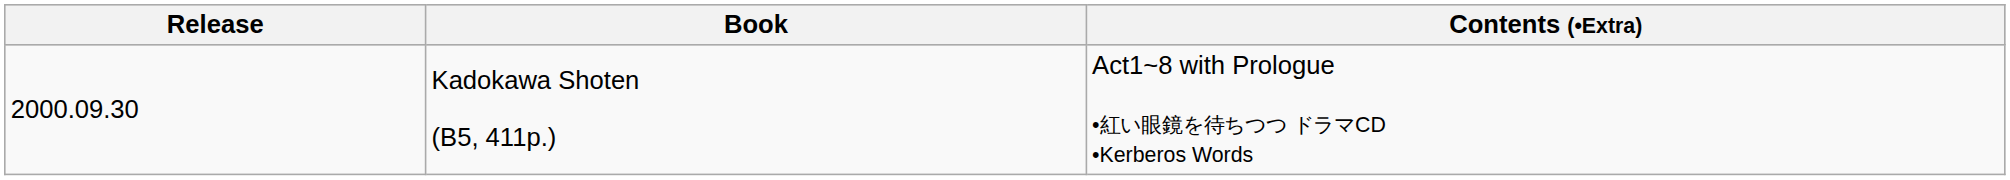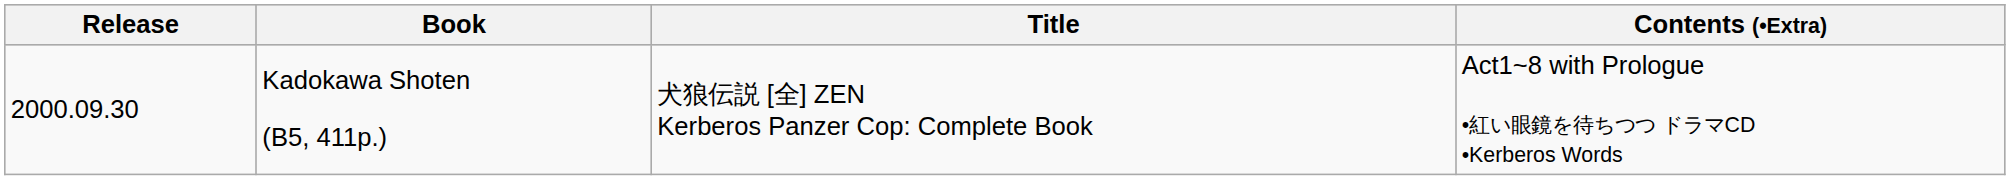+ column: Title | 犬狼伝説 [全] ZEN Kerberos Panzer Cop: Complete Book
